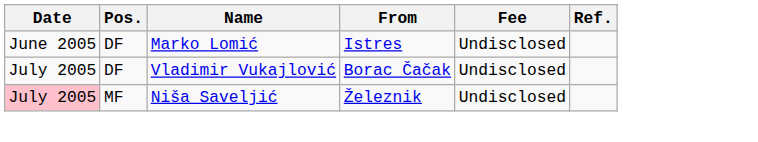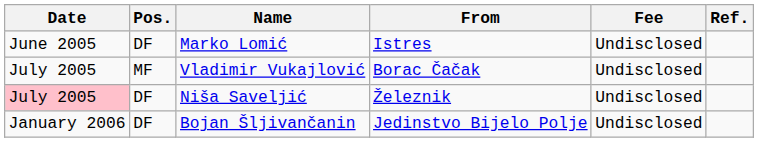Vladimir Vukajlović | Pos.: DF -> MF
Niša Saveljić | Pos.: MF -> DF
+ row: January 2006 | DF | Bojan Šljivančanin | Jedinstvo Bijelo Polje | Undisclosed
